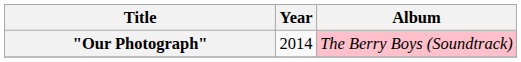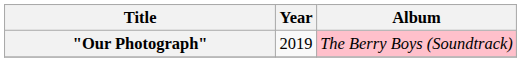"Our Photograph" | Year: 2014 -> 2019
